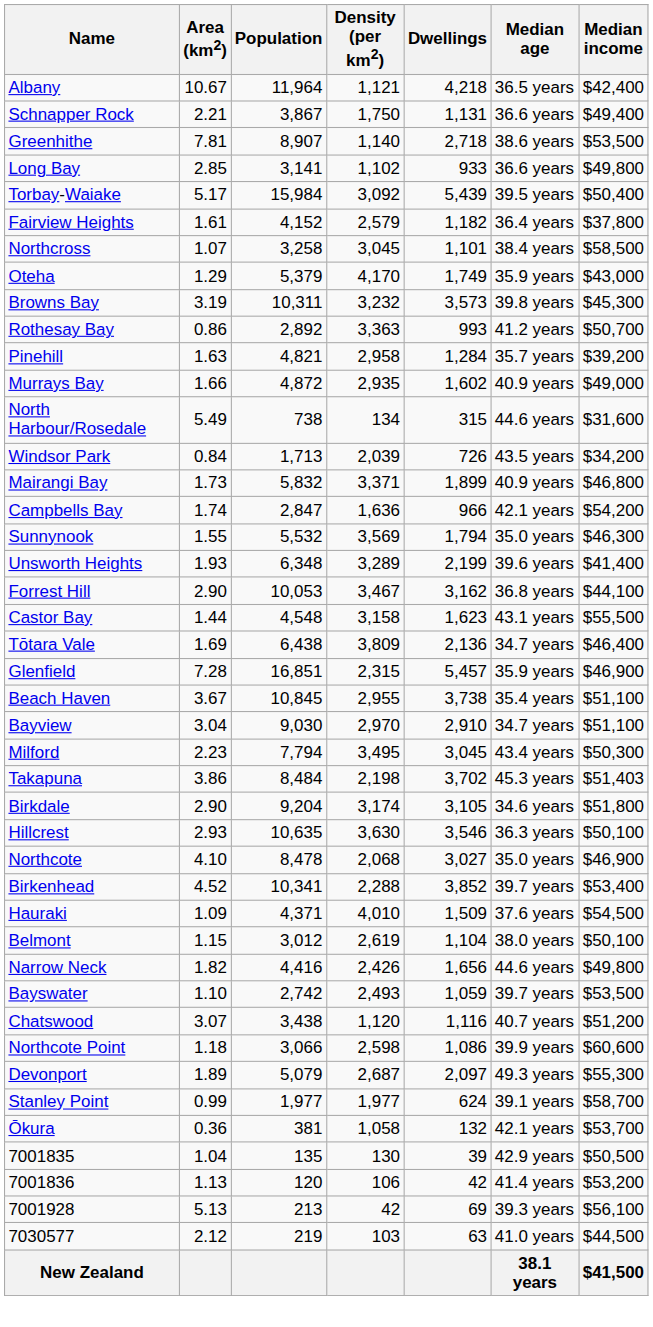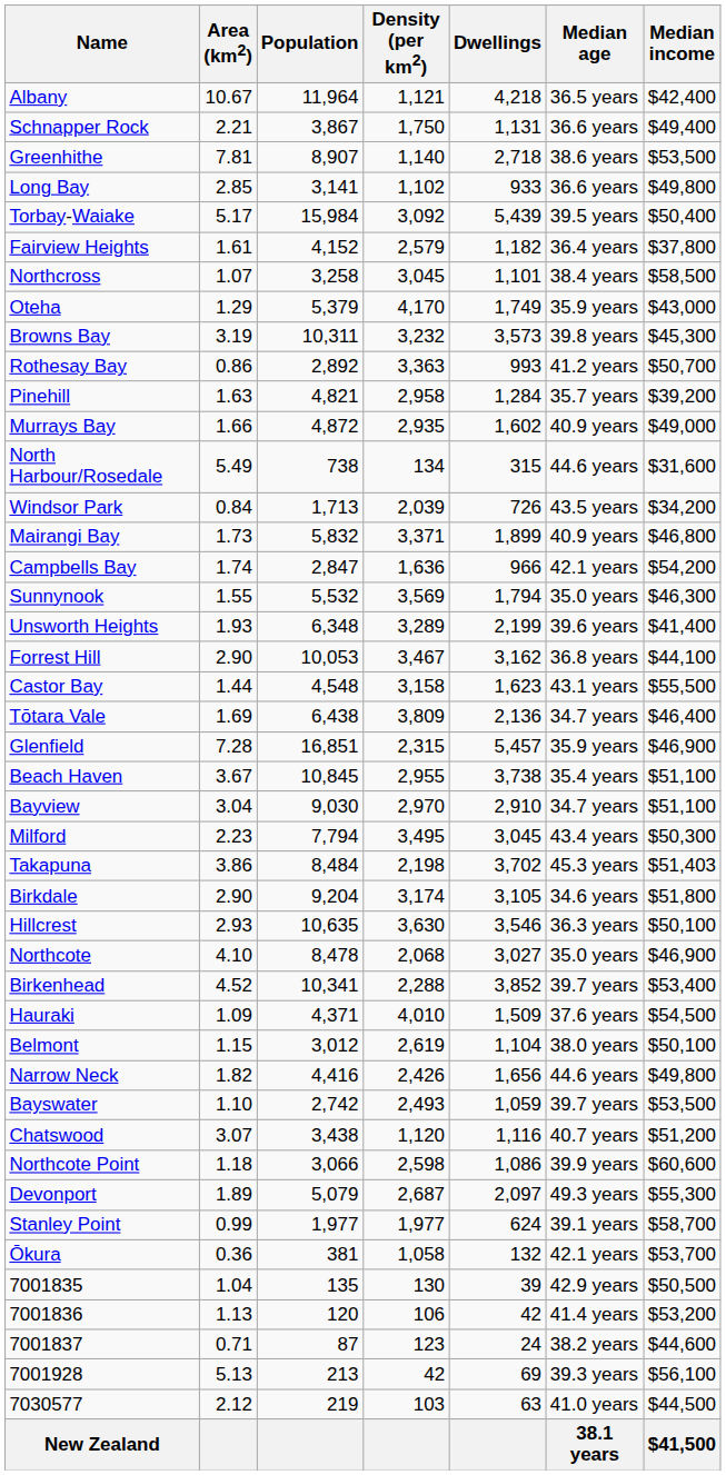+ row: 7001837 | 0.71 | 87 | 123 | 24 | 38.2 years | $44,600
